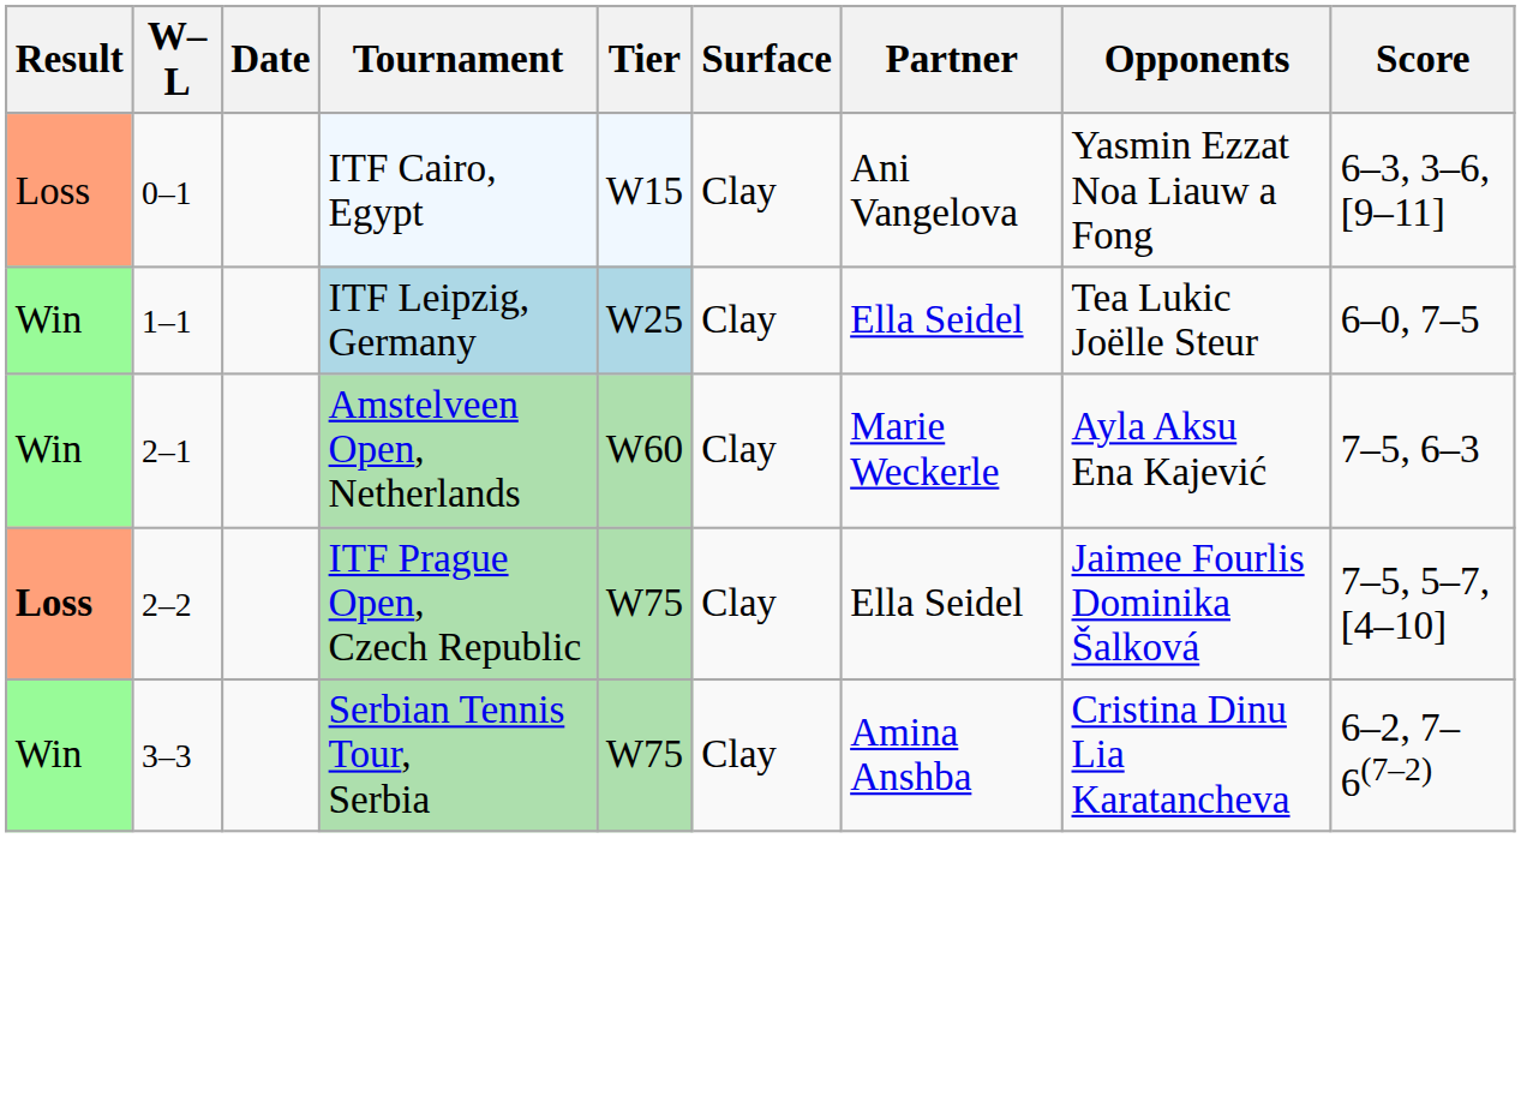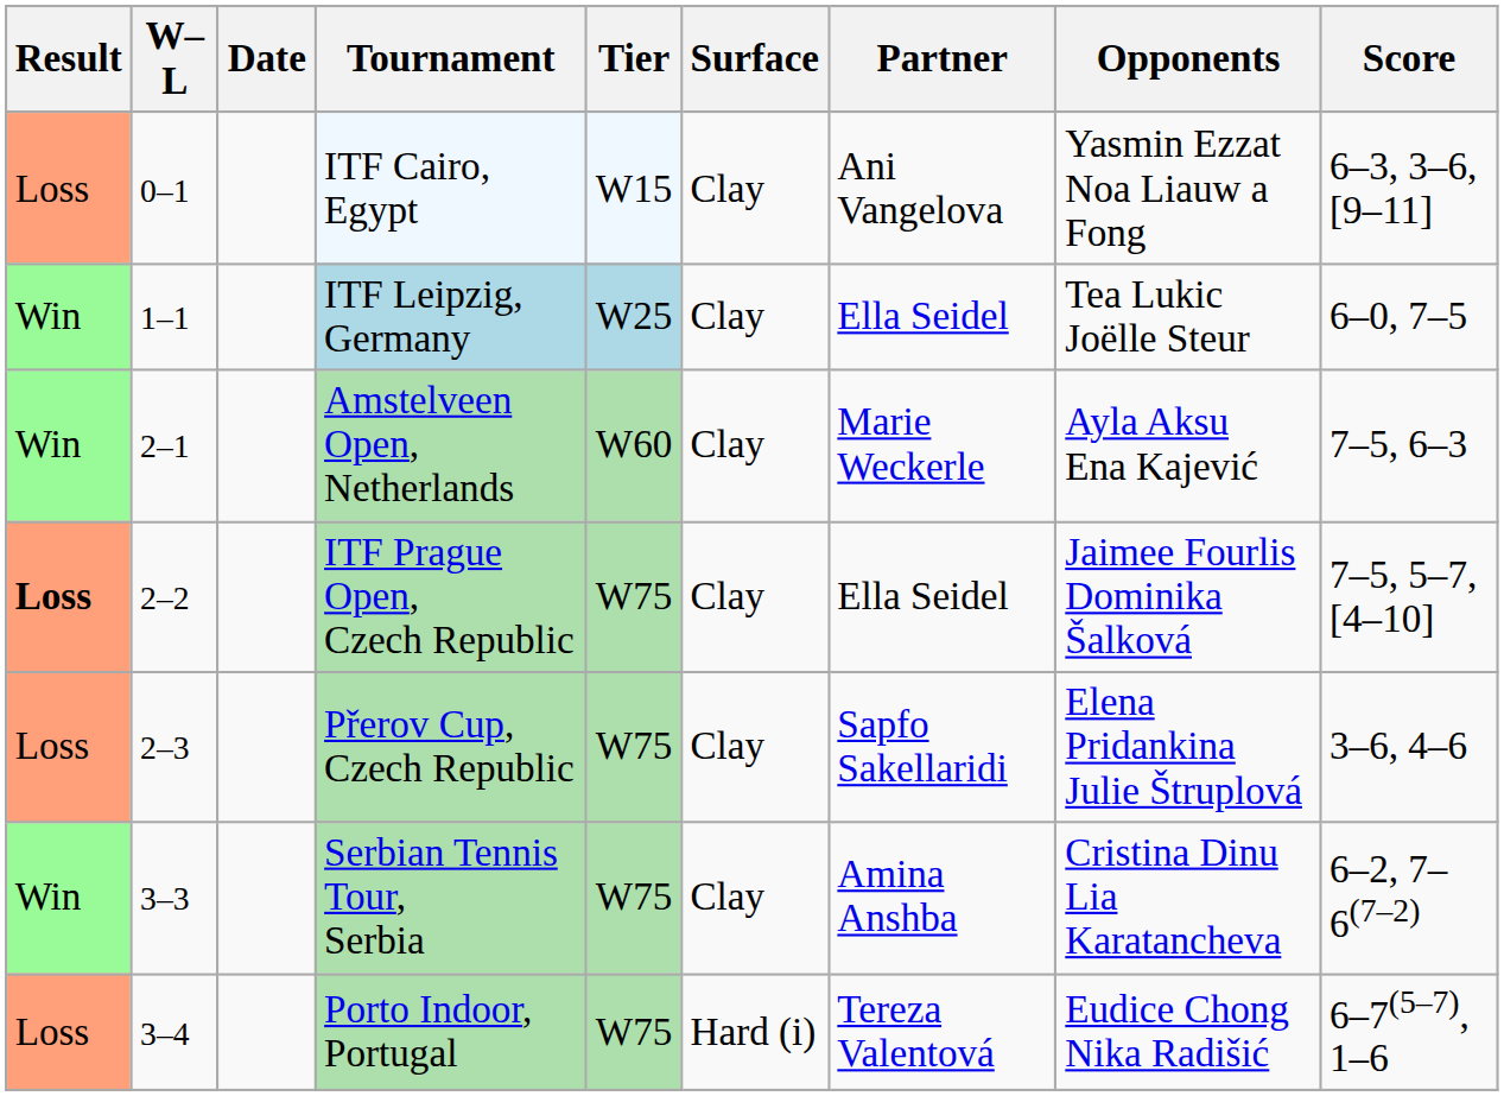+ row: Loss | 2–3 | Přerov Cup, Czech Republic | W75 | Clay | Sapfo Sakellaridi | Elena Pridankina Julie Štruplová | 3–6, 4–6
+ row: Loss | 3–4 | Porto Indoor, Portugal | W75 | Hard (i) | Tereza Valentová | Eudice Chong Nika Radišić | 6–7(5–7), 1–6
